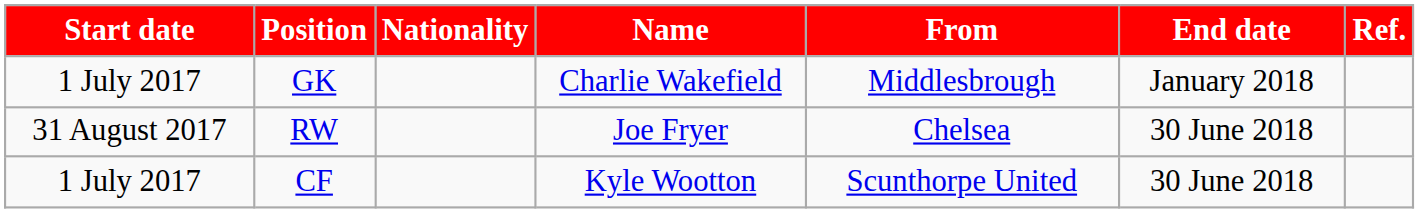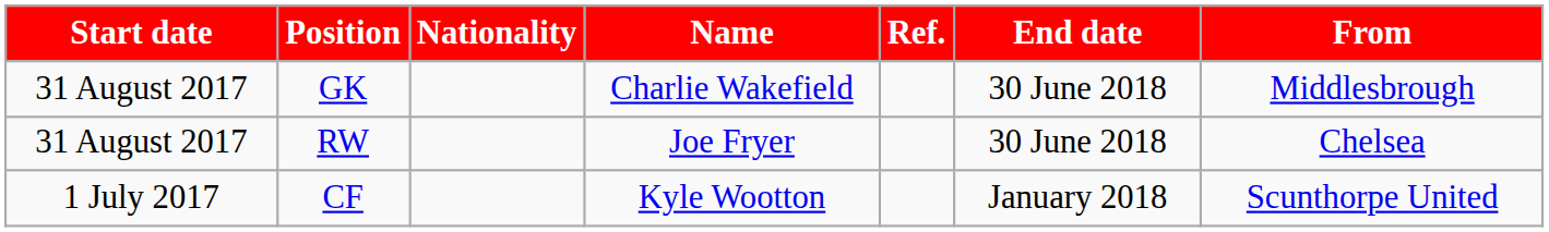columns swapped: From <-> Ref.
GK | Start date: 1 July 2017 -> 31 August 2017
GK | End date: January 2018 -> 30 June 2018
CF | End date: 30 June 2018 -> January 2018
